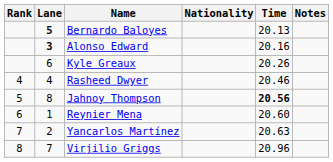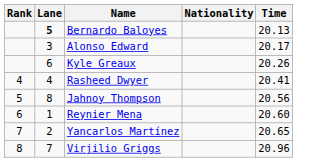- column: Notes
Alonso Edward | Lane: bold -> normal
Alonso Edward | Time: 20.16 -> 20.17
Rasheed Dwyer | Time: 20.46 -> 20.41
Jahnoy Thompson | Time: bold -> normal
Yancarlos Martínez | Time: 20.63 -> 20.65
